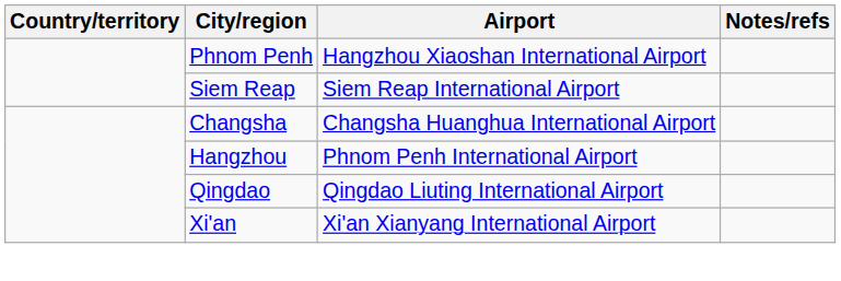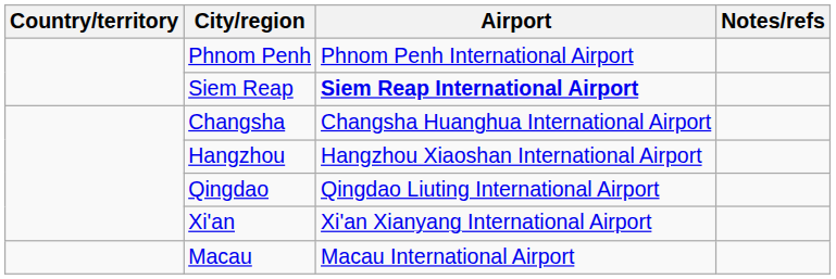Phnom Penh | Airport: Hangzhou Xiaoshan International Airport -> Phnom Penh International Airport
Siem Reap | Airport: normal -> bold
Hangzhou | Airport: Phnom Penh International Airport -> Hangzhou Xiaoshan International Airport
+ row: Macau | Macau International Airport
